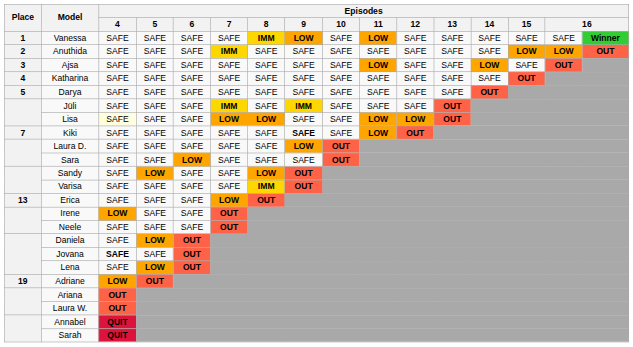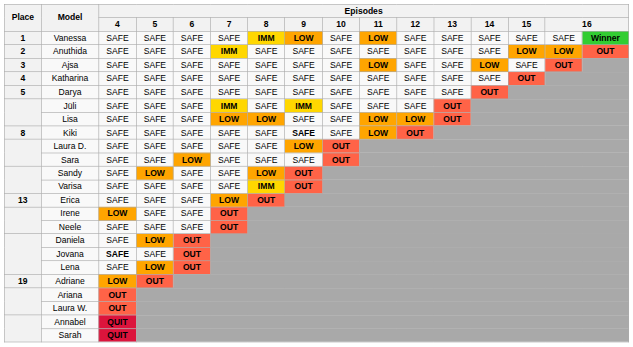Lisa | Episodes / 4: lightyellow background -> no background
Kiki | Place: 7 -> 8
